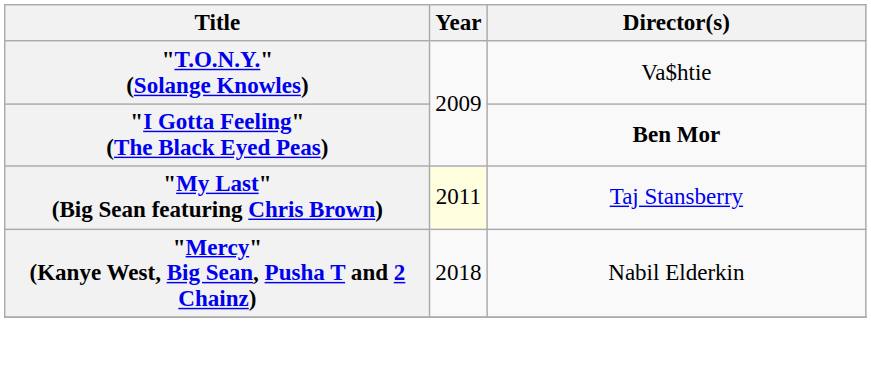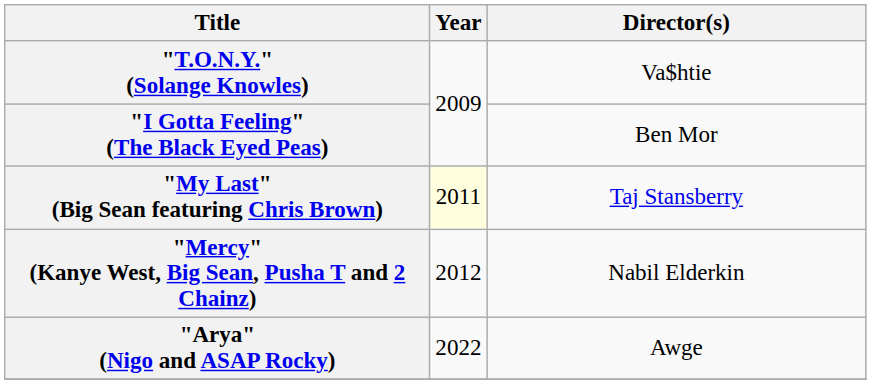"I Gotta Feeling" (The Black Eyed Peas) | Director(s): bold -> normal
"Mercy" (Kanye West, Big Sean, Pusha T and 2 Chainz) | Year: 2018 -> 2012
+ row: "Arya" (Nigo and ASAP Rocky) | 2022 | Awge
